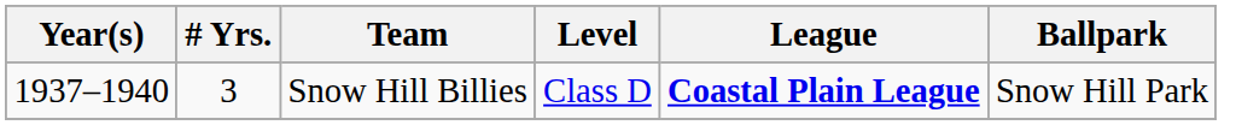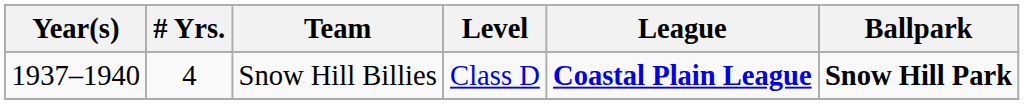Snow Hill Billies | # Yrs.: 3 -> 4
Snow Hill Billies | Ballpark: normal -> bold
